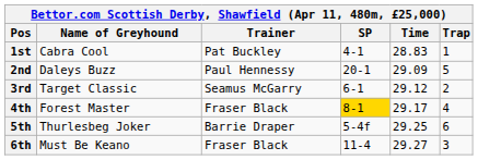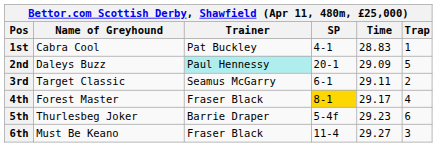2nd | Trainer: no background -> paleturquoise background
3rd | Time: 29.12 -> 29.11
5th | Time: 29.25 -> 29.23
